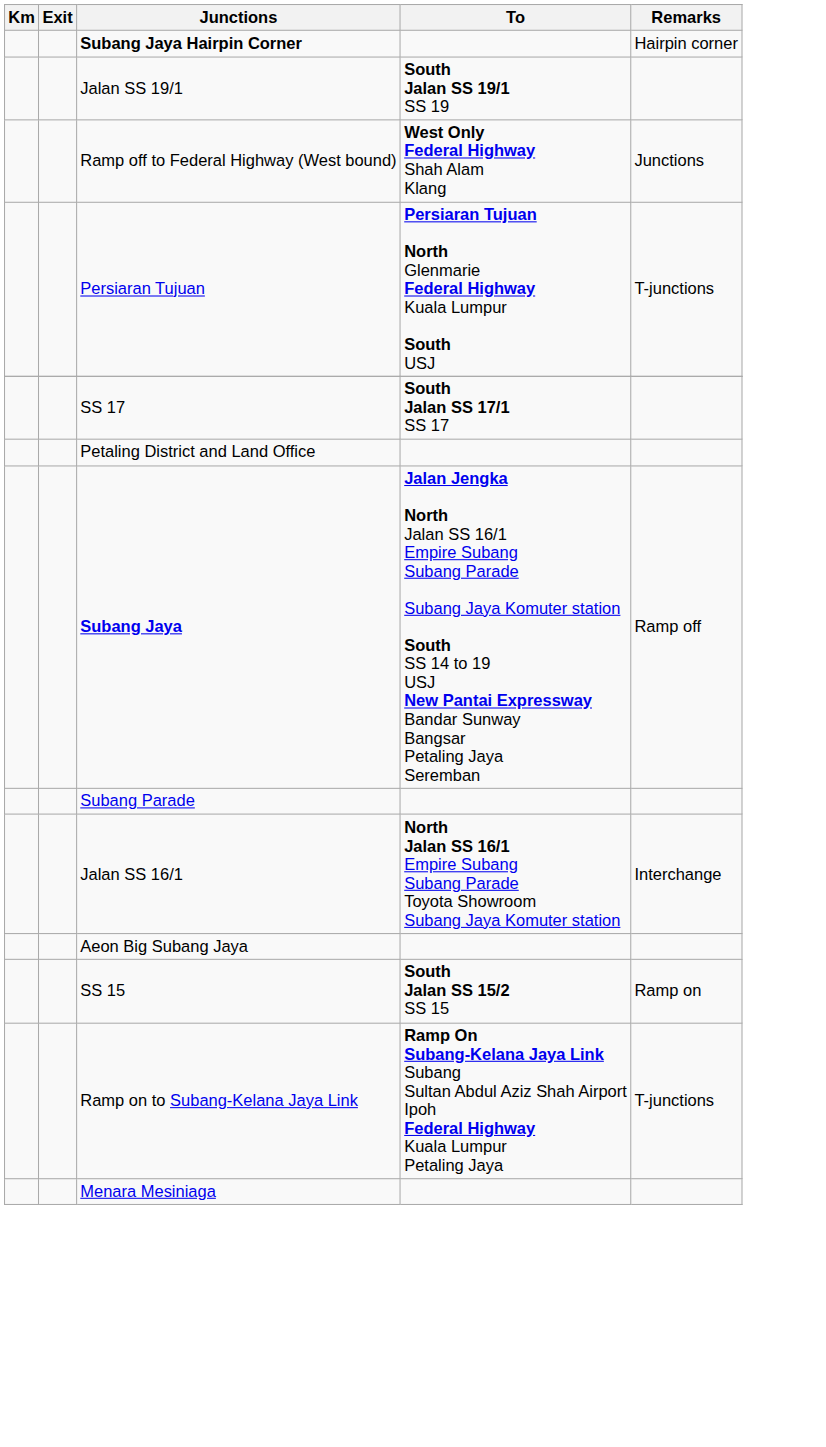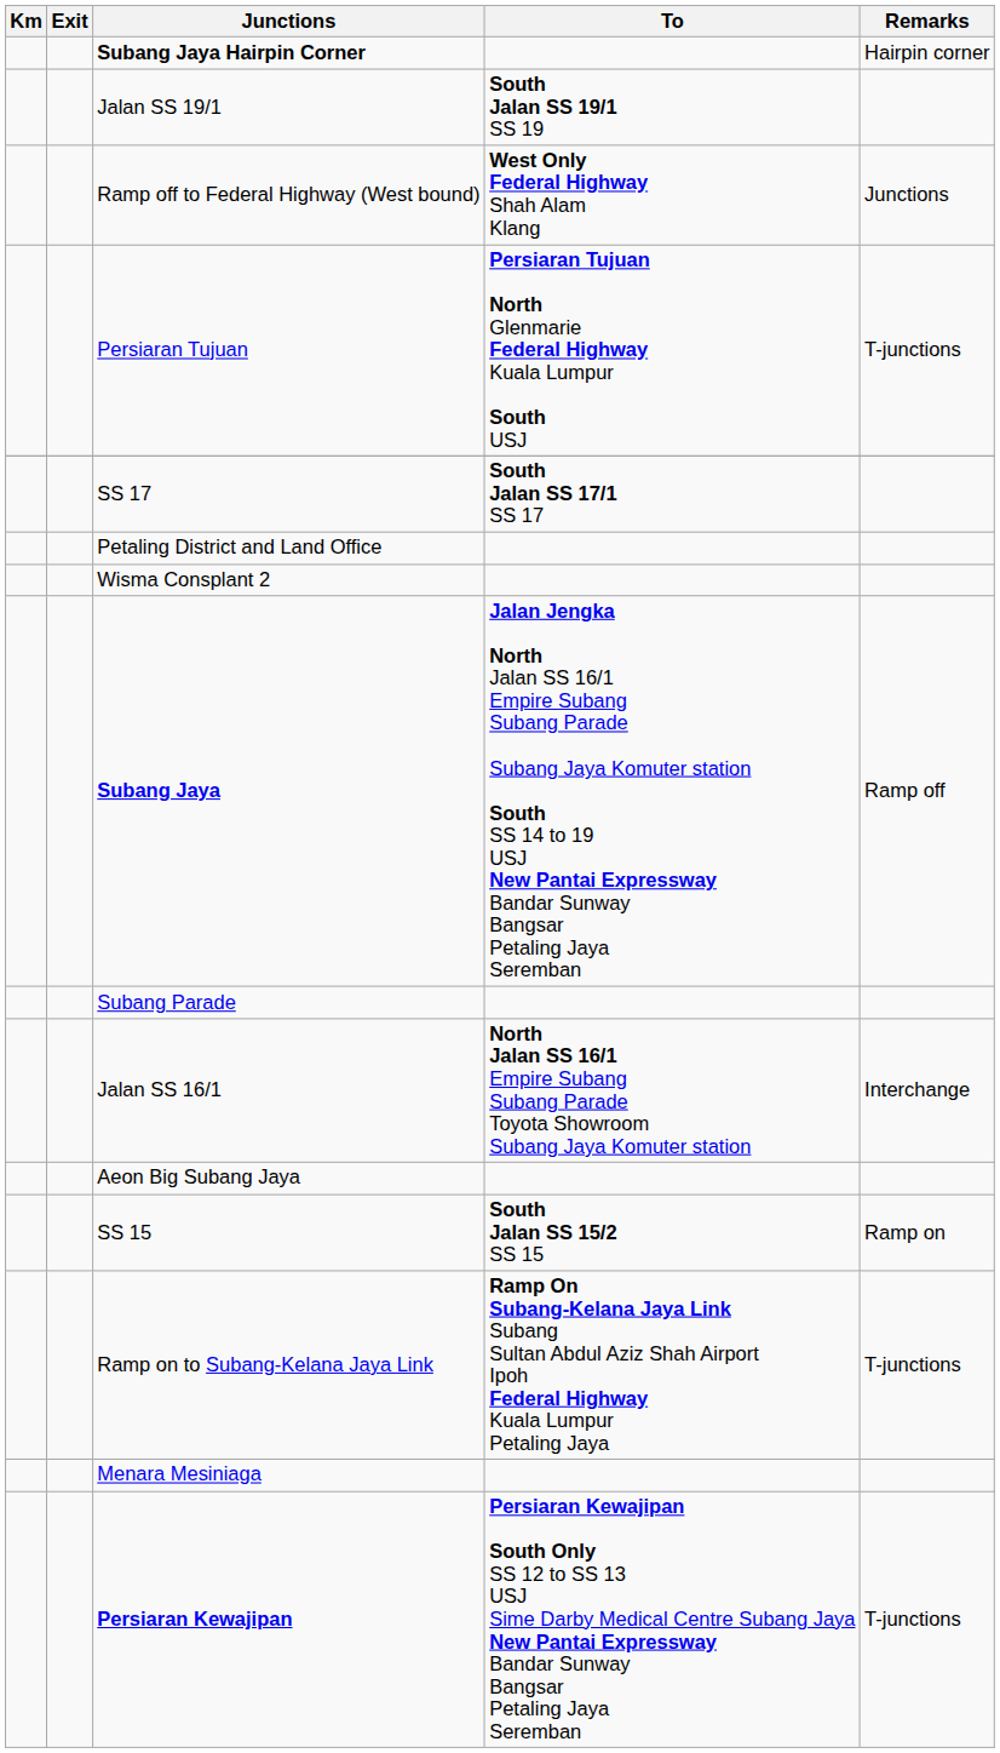+ row: Wisma Consplant 2
+ row: Persiaran Kewajipan | Persiaran Kewajipan South Only SS 12 to SS 13 USJ Sime Darby Medical Centre Subang Jaya New Pantai Expressway Bandar Sunway Bangsar Petaling Jaya Seremban | T-junctions
